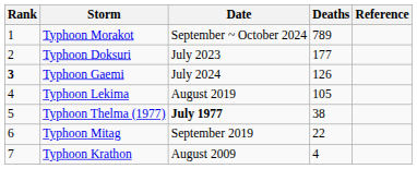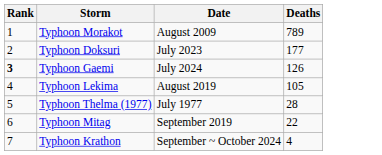- column: Reference
Typhoon Morakot | Date: September ~ October 2024 -> August 2009
Typhoon Thelma (1977) | Date: bold -> normal
Typhoon Thelma (1977) | Deaths: 38 -> 28
Typhoon Krathon | Date: August 2009 -> September ~ October 2024
